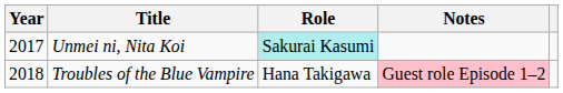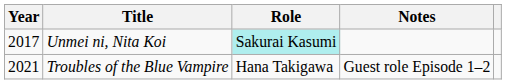Troubles of the Blue Vampire | Year: 2018 -> 2021
Troubles of the Blue Vampire | Notes: pink background -> no background
